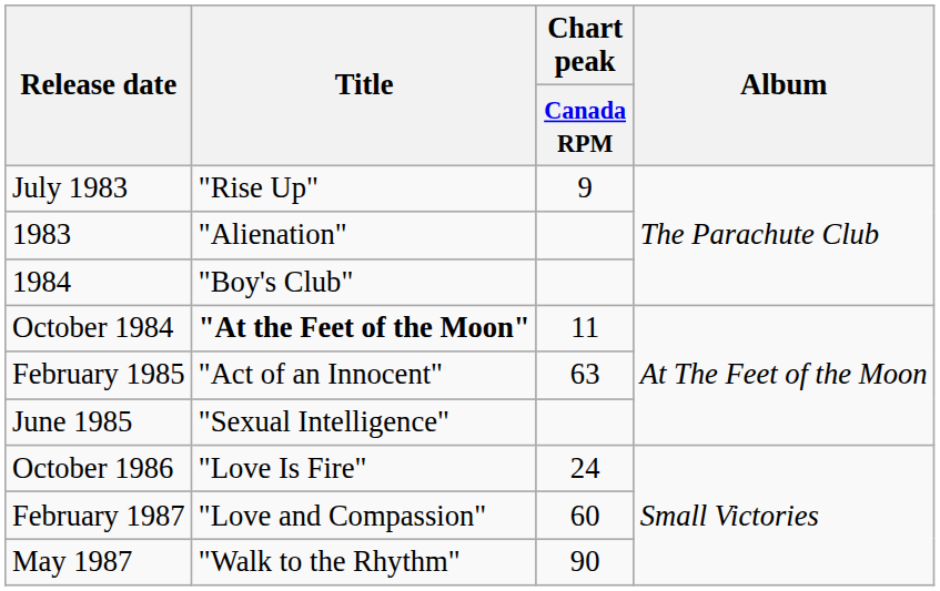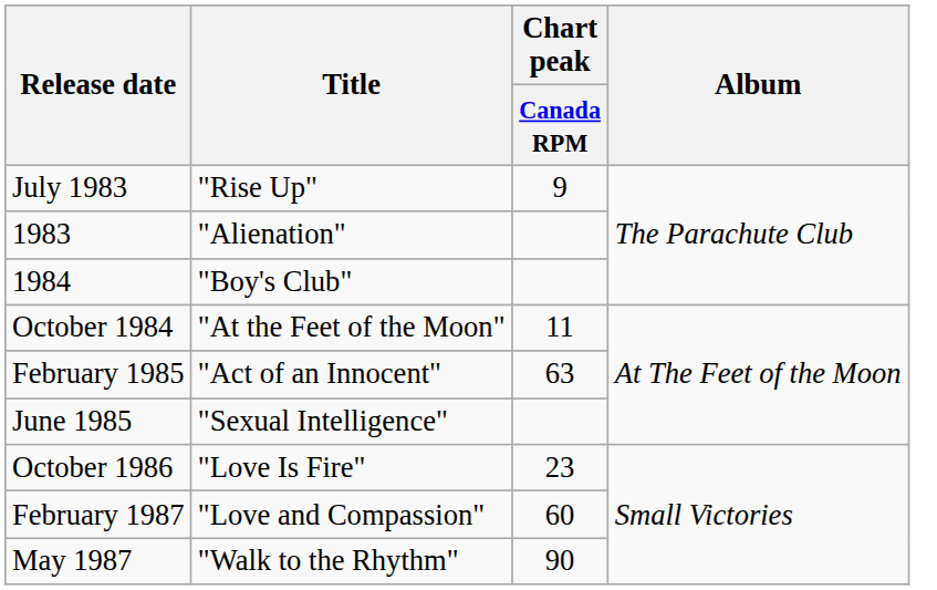October 1984 | Title: bold -> normal
October 1986 | Chart peak / Canada RPM: 24 -> 23
